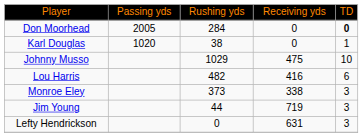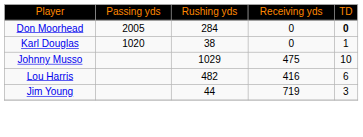- row: Monroe Eley | 373 | 338 | 3
- row: Lefty Hendrickson | 0 | 631 | 3
